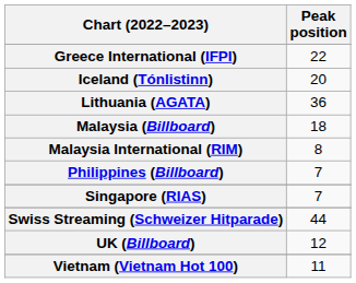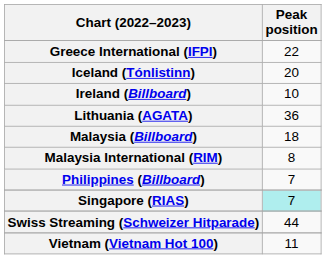+ row: Ireland (Billboard) | 10
Singapore (RIAS) | Peak position: no background -> paleturquoise background
- row: UK (Billboard) | 12
